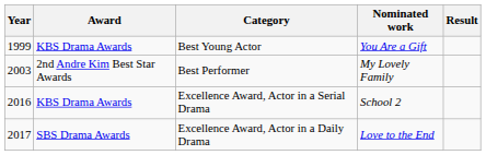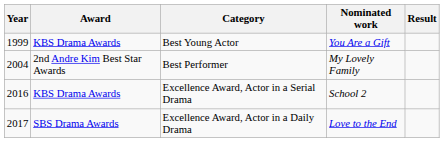Best Performer | Year: 2003 -> 2004
